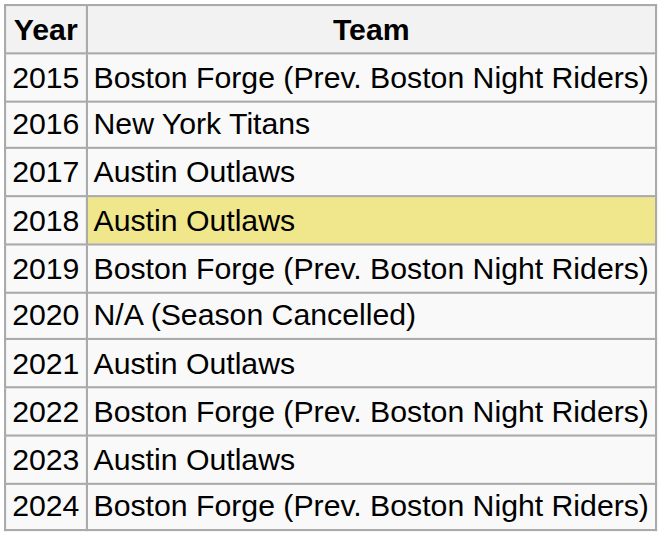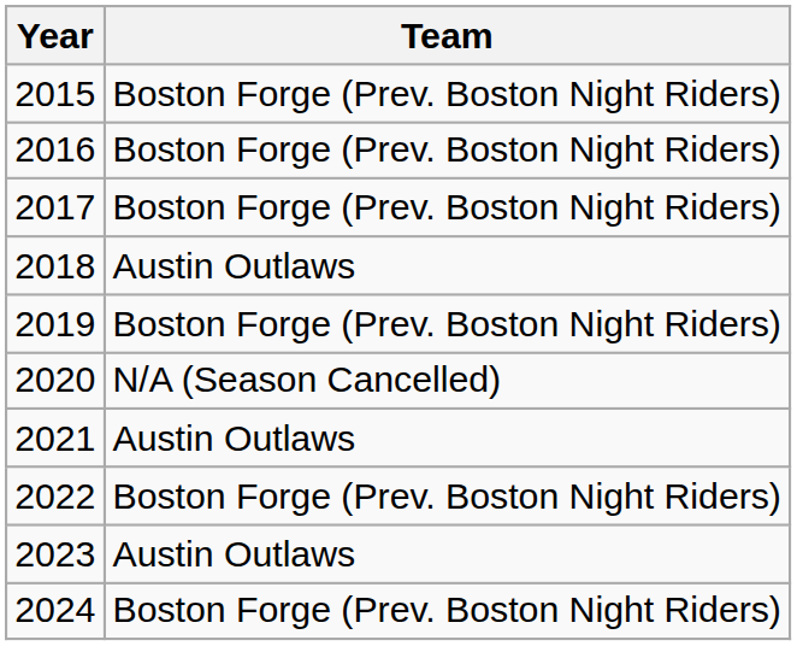2016 | Team: New York Titans -> Boston Forge (Prev. Boston Night Riders)
2017 | Team: Austin Outlaws -> Boston Forge (Prev. Boston Night Riders)
2018 | Team: khaki background -> no background
